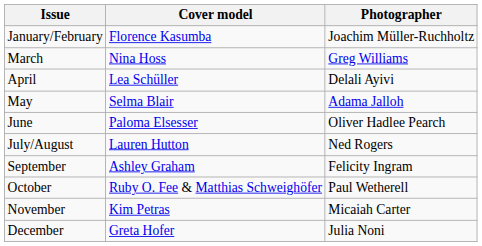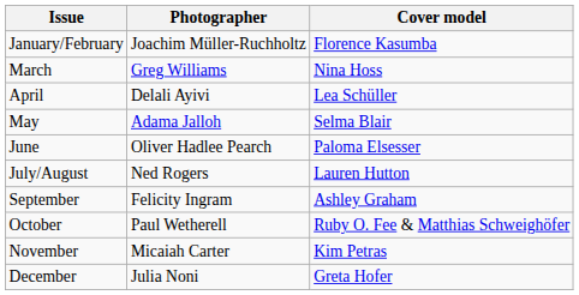columns swapped: Cover model <-> Photographer
